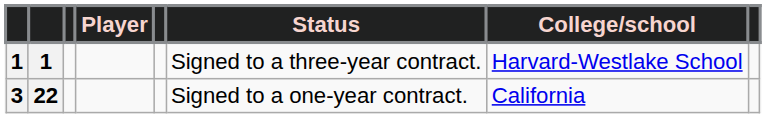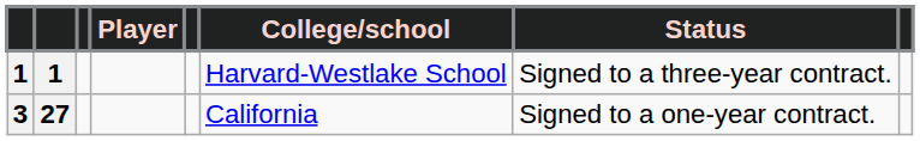columns swapped: College/school <-> Status
3 | column 2: 22 -> 27
